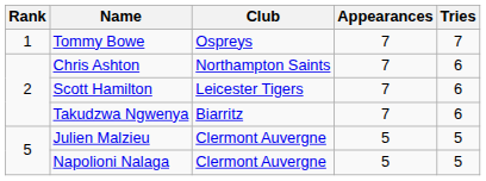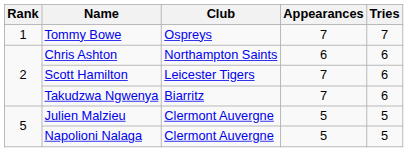Chris Ashton | Appearances: 7 -> 6
